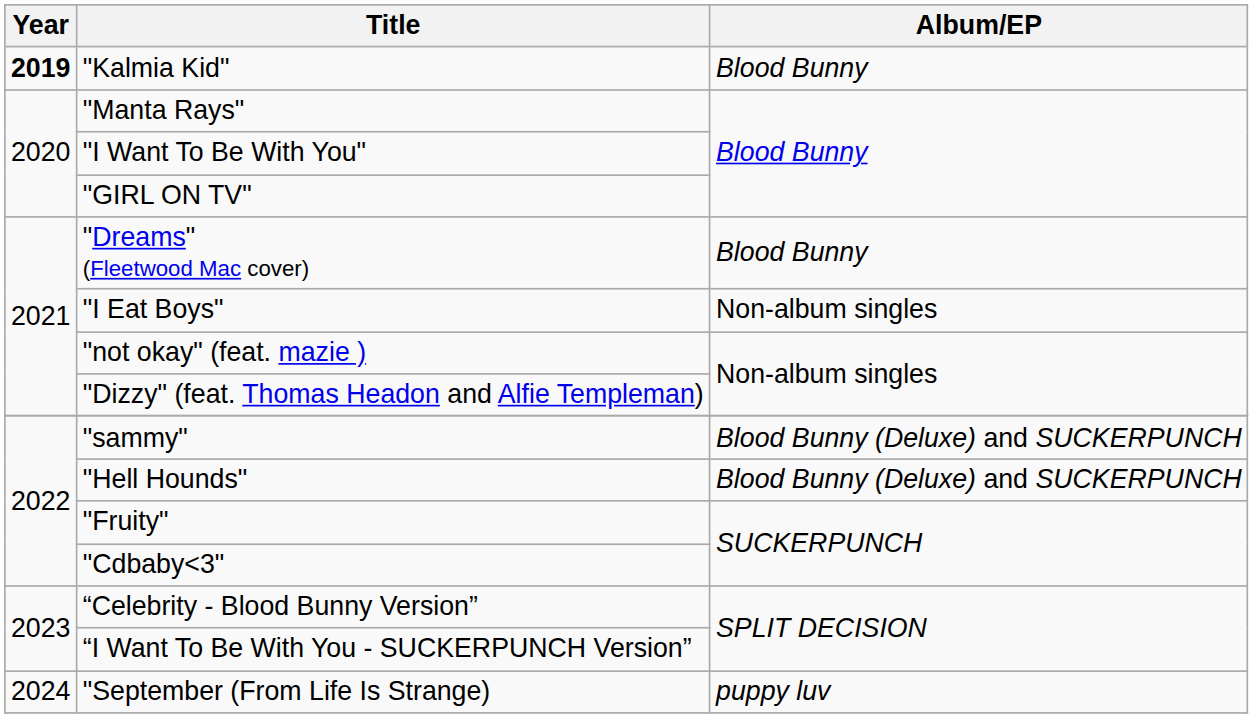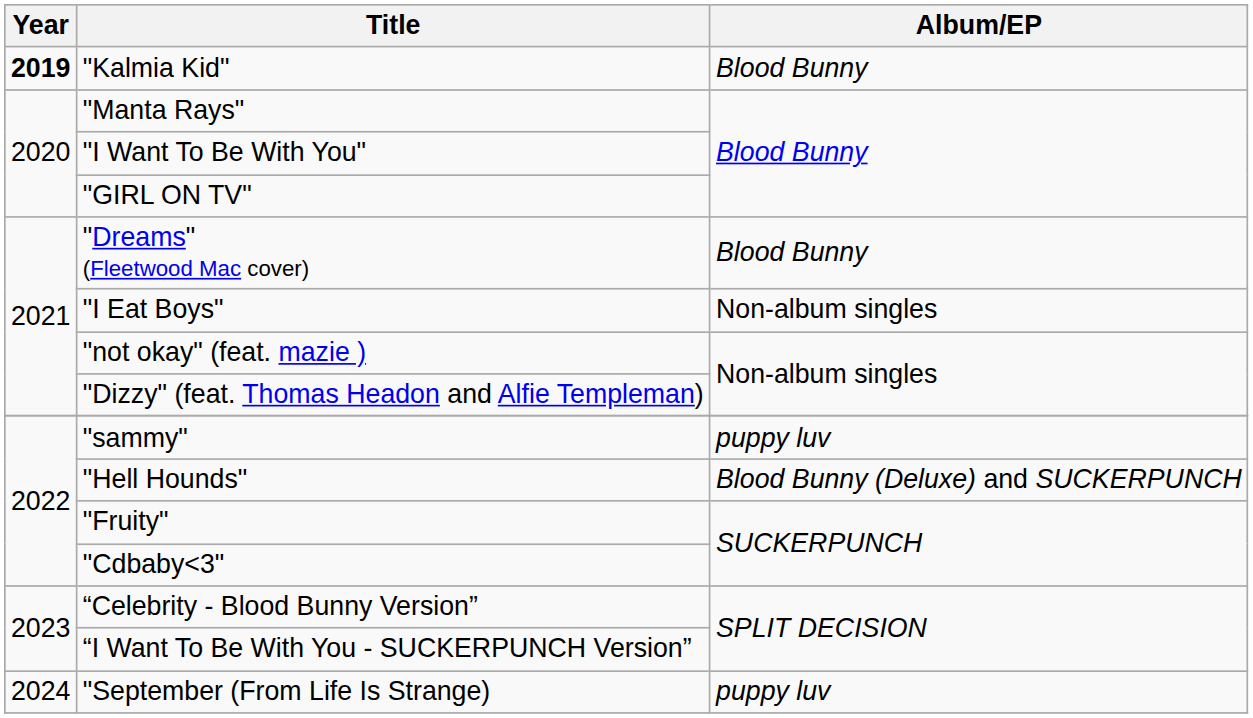"sammy" | Album/EP: Blood Bunny (Deluxe) and SUCKERPUNCH -> puppy luv
